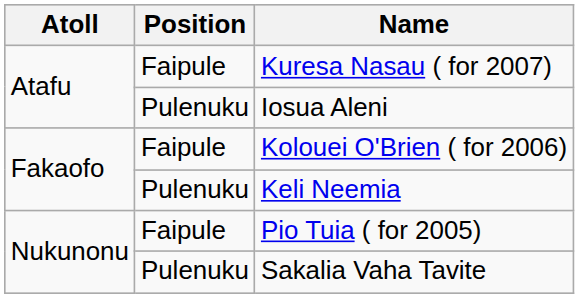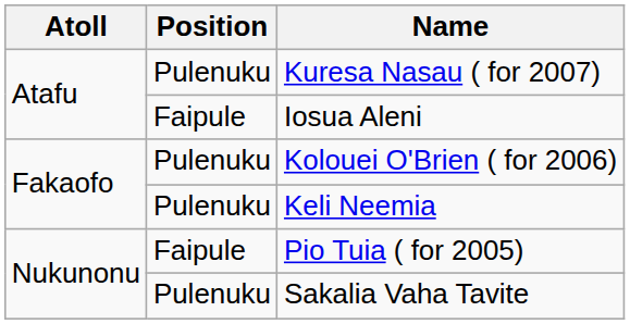Kuresa Nasau ( for 2007) | Position: Faipule -> Pulenuku
Iosua Aleni | Position: Pulenuku -> Faipule
Kolouei O'Brien ( for 2006) | Position: Faipule -> Pulenuku
